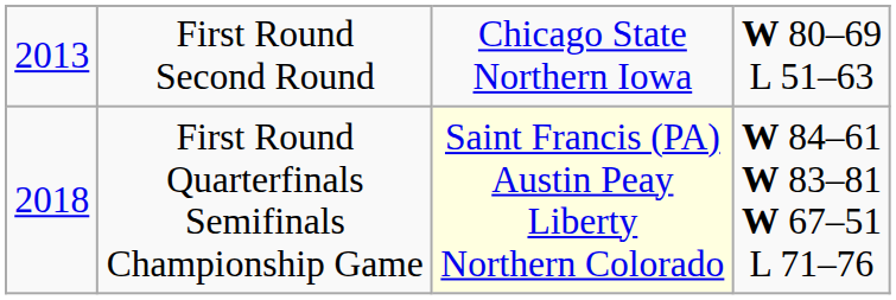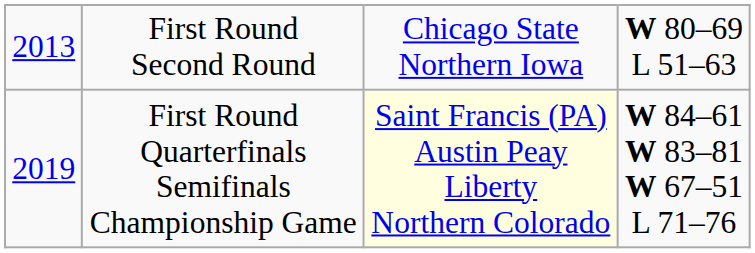First Round Quarterfinals Semifinals Championship Game | column 1: 2018 -> 2019
